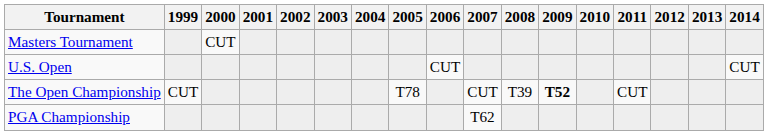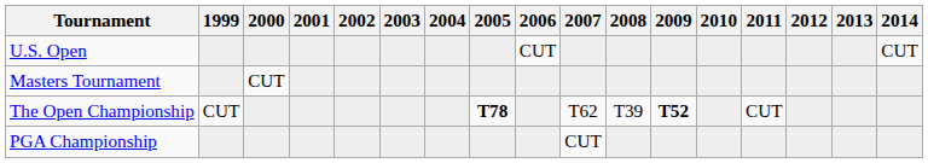rows swapped: Masters Tournament <-> U.S. Open
The Open Championship | 2005: normal -> bold
The Open Championship | 2007: CUT -> T62
PGA Championship | 2007: T62 -> CUT
